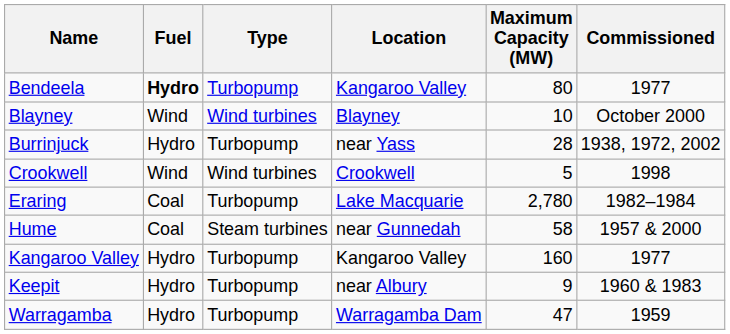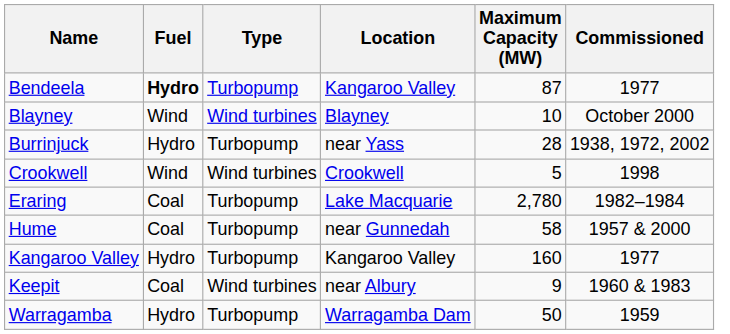Bendeela | Maximum Capacity (MW): 80 -> 87
Hume | Type: Steam turbines -> Turbopump
Keepit | Fuel: Hydro -> Coal
Keepit | Type: Turbopump -> Wind turbines
Warragamba | Maximum Capacity (MW): 47 -> 50
